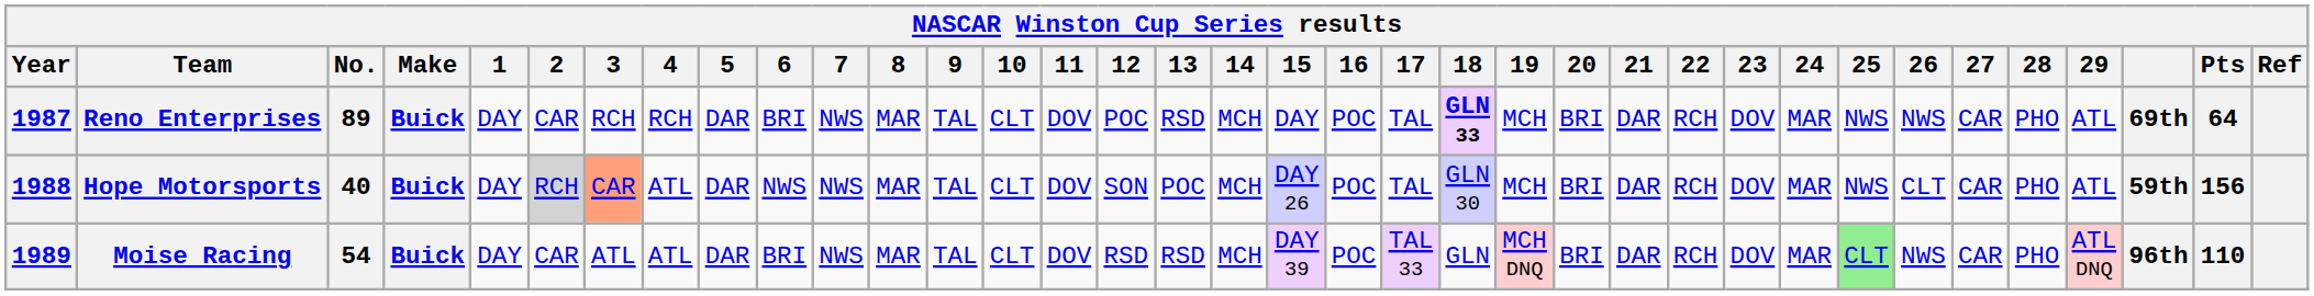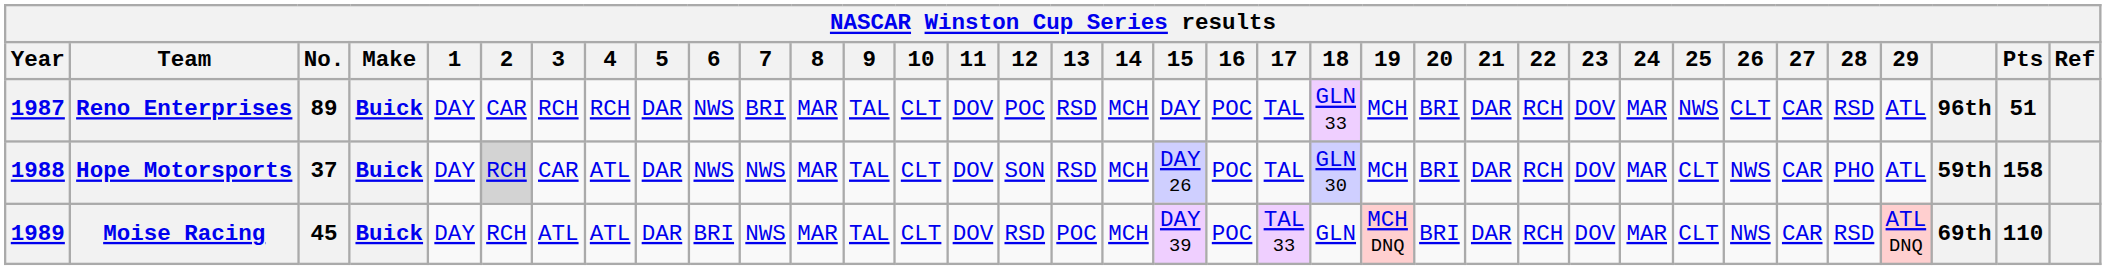Reno Enterprises | 6: BRI -> NWS
Reno Enterprises | 7: NWS -> BRI
Reno Enterprises | 18: bold -> normal
Reno Enterprises | 26: NWS -> CLT
Reno Enterprises | 28: PHO -> RSD
Reno Enterprises | column 34: 69th -> 96th
Reno Enterprises | Pts: 64 -> 51
Hope Motorsports | No.: 40 -> 37
Hope Motorsports | 3: lightsalmon background -> no background
Hope Motorsports | 13: POC -> RSD
Hope Motorsports | 25: NWS -> CLT
Hope Motorsports | 26: CLT -> NWS
Hope Motorsports | Pts: 156 -> 158
Moise Racing | No.: 54 -> 45
Moise Racing | 2: CAR -> RCH
Moise Racing | 13: RSD -> POC
Moise Racing | 25: lightgreen background -> no background
Moise Racing | 28: PHO -> RSD
Moise Racing | column 34: 96th -> 69th
